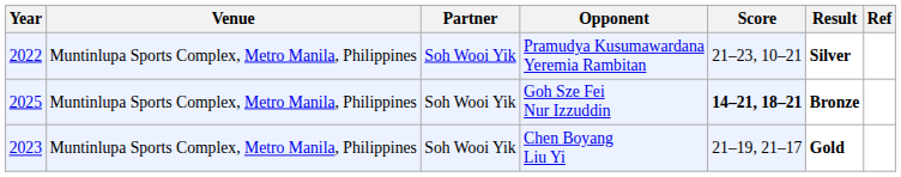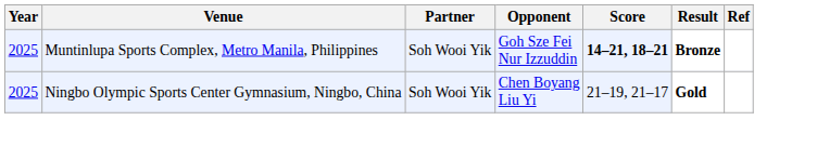- row: 2022 | Muntinlupa Sports Complex, Metro Manila, Philippines | Soh Wooi Yik | Pramudya Kusumawardana Yeremia Rambitan | 21–23, 10–21 | Silver
Chen Boyang Liu Yi | Year: 2023 -> 2025
Chen Boyang Liu Yi | Venue: Muntinlupa Sports Complex, Metro Manila, Philippines -> Ningbo Olympic Sports Center Gymnasium, Ningbo, China
